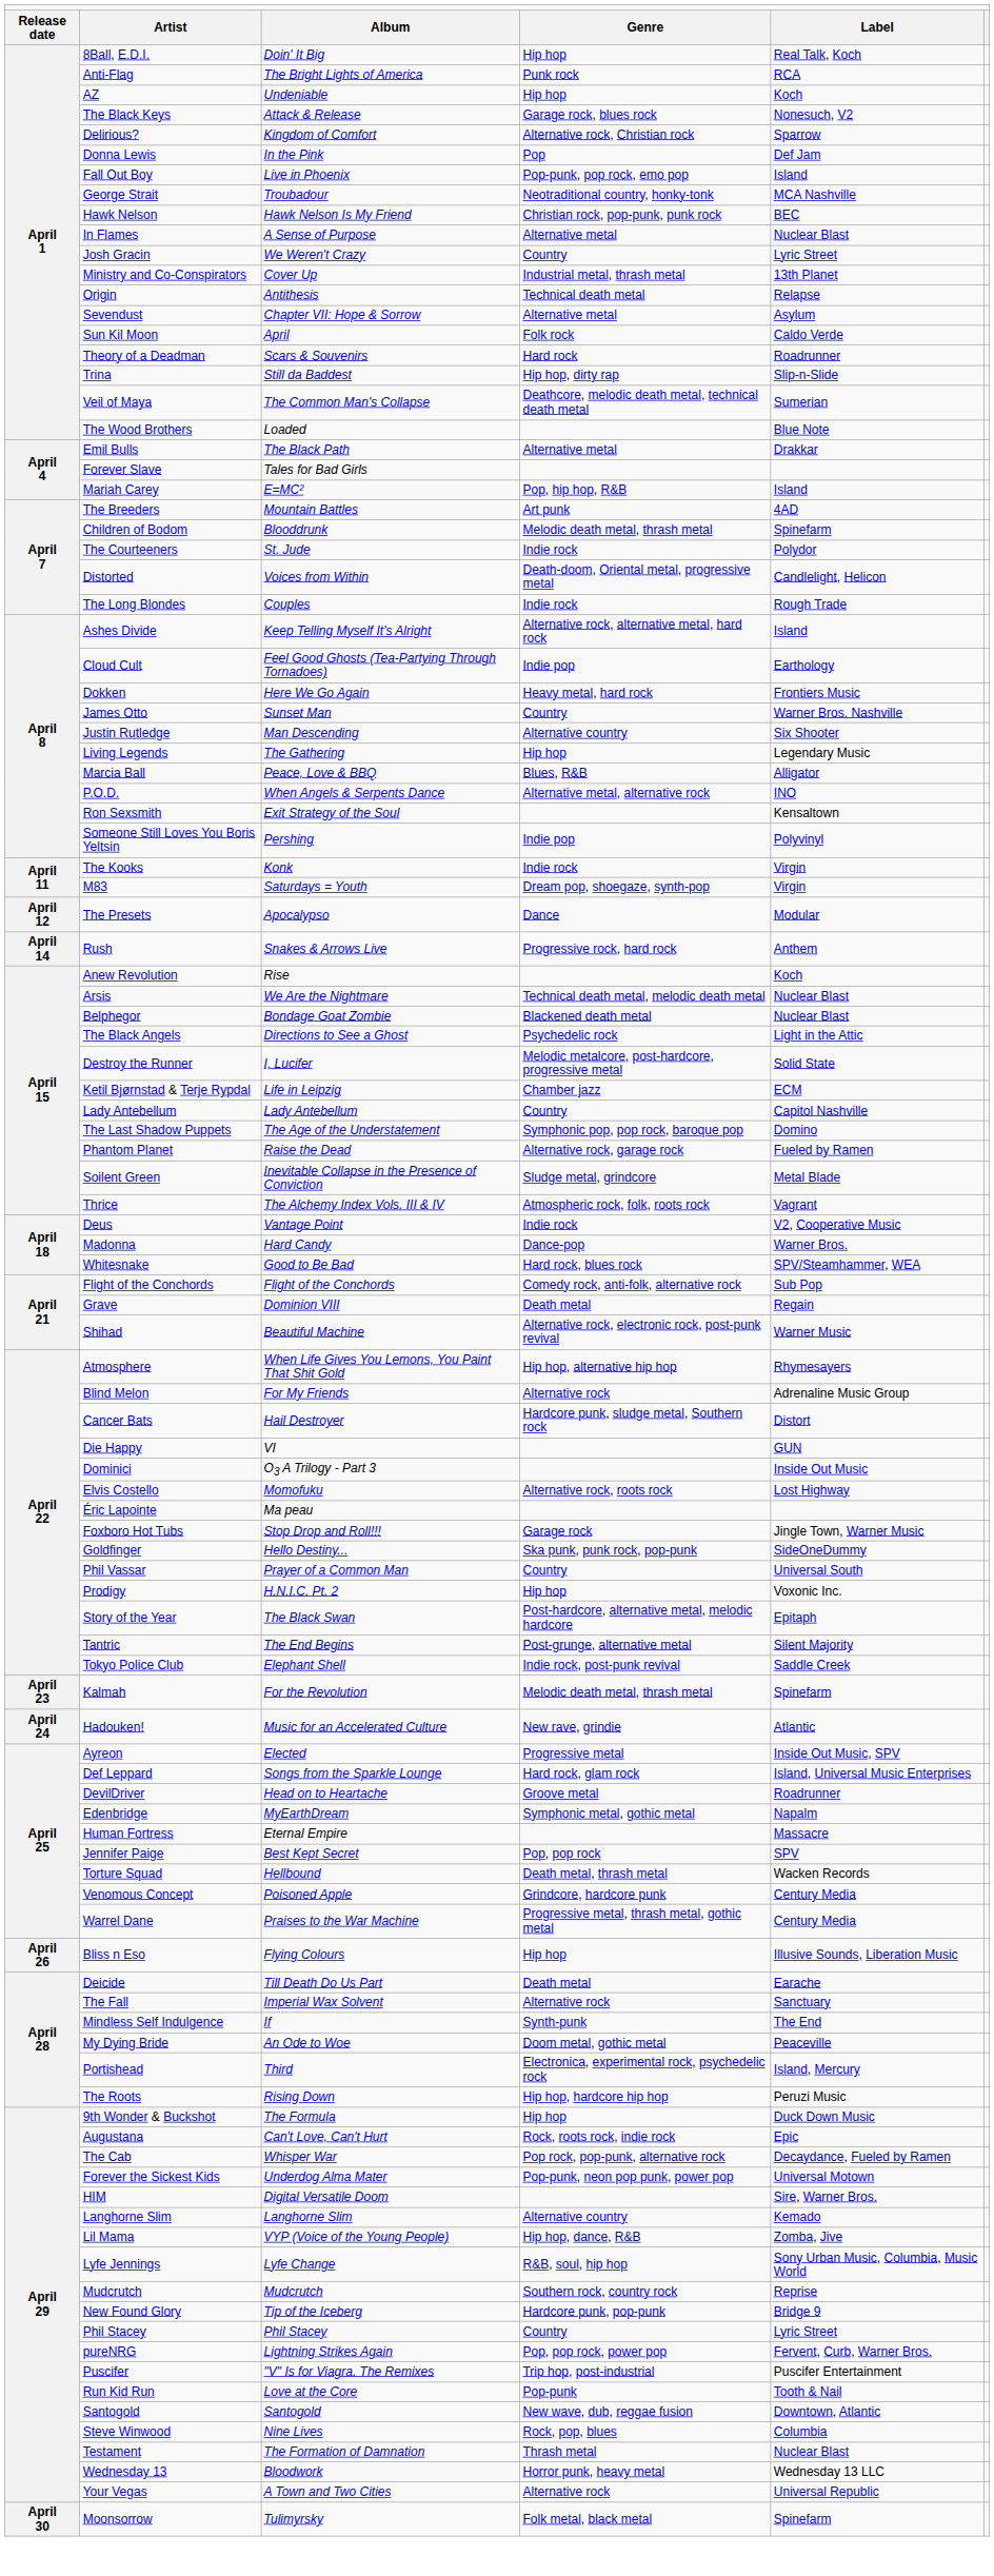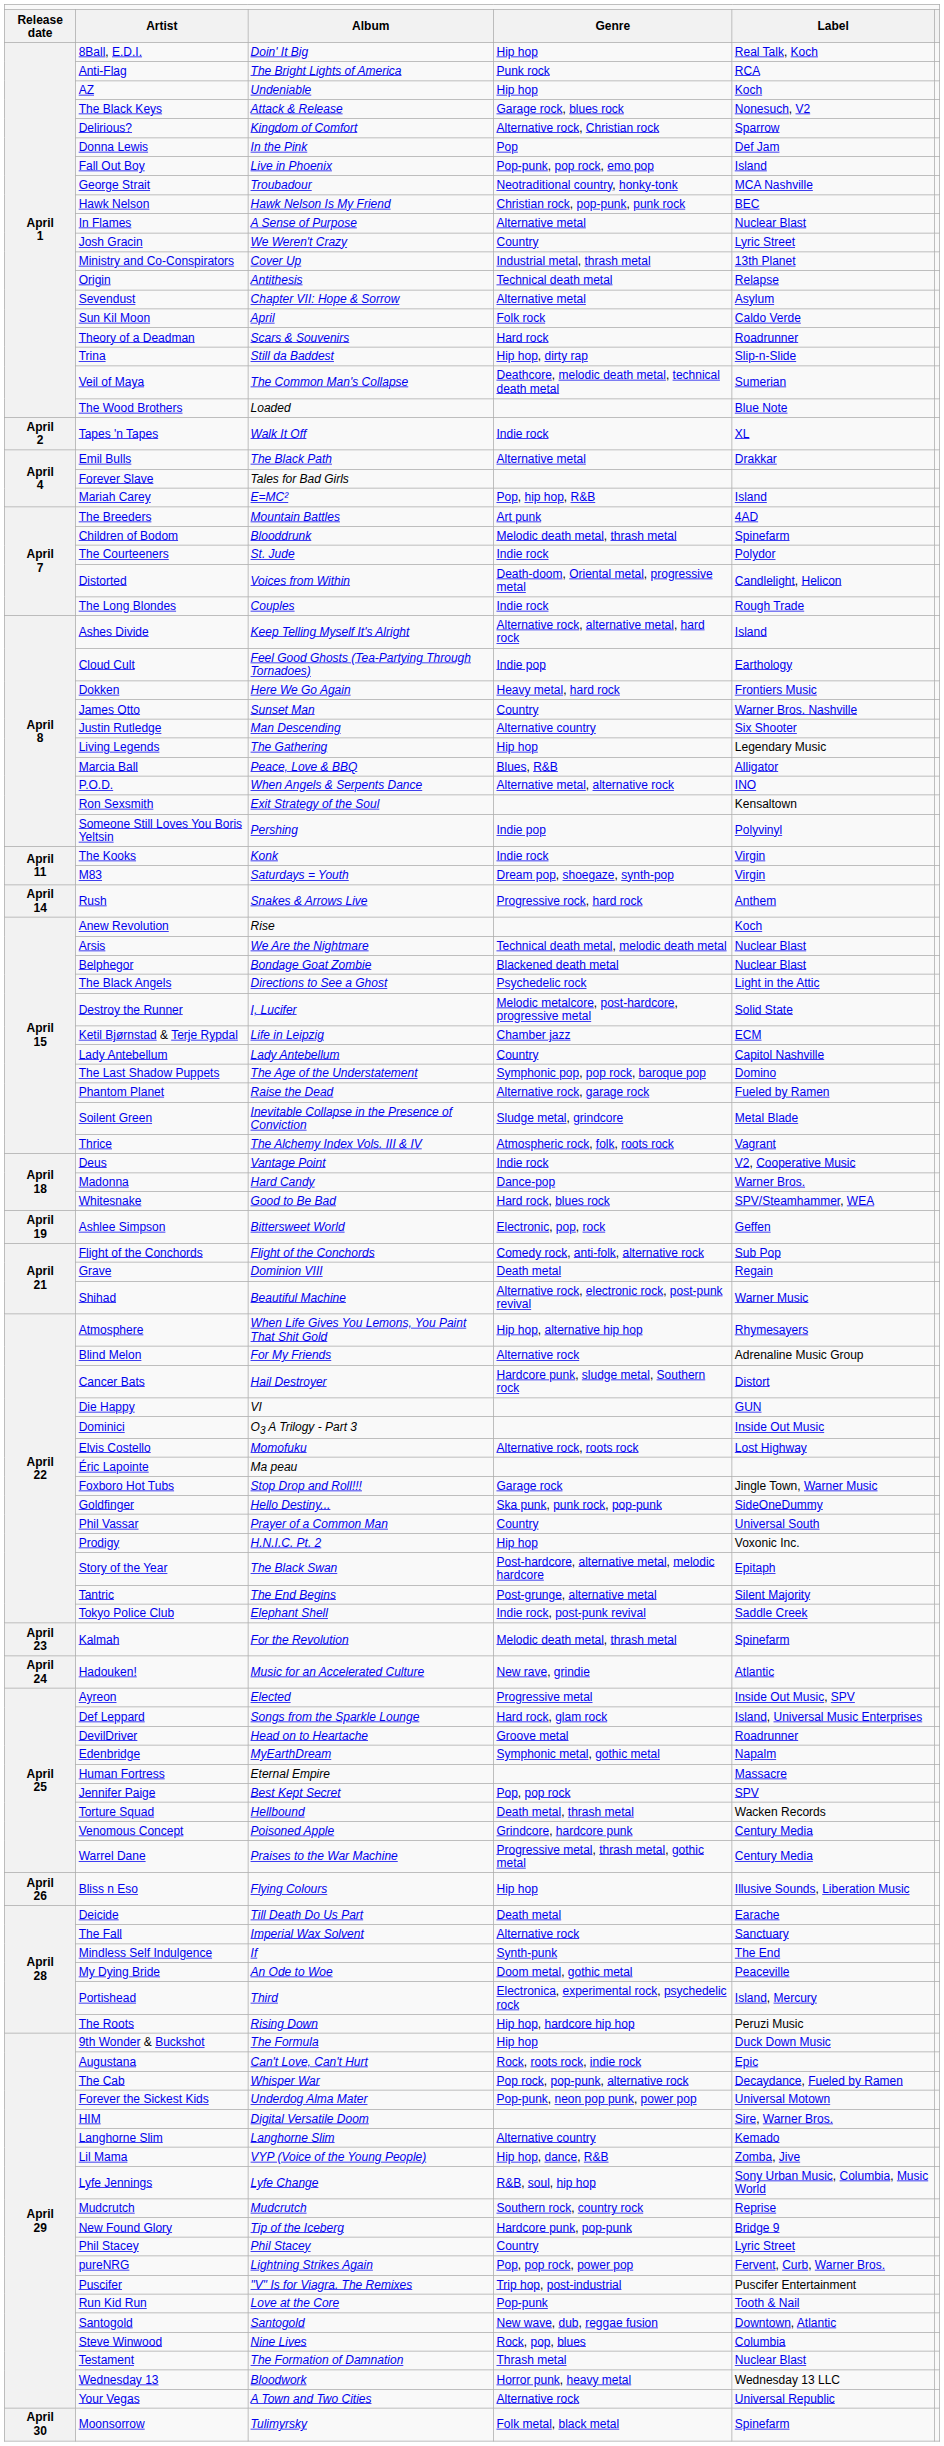+ row: April 2 | Tapes 'n Tapes | Walk It Off | Indie rock | XL
- row: April 12 | The Presets | Apocalypso | Dance | Modular
+ row: April 19 | Ashlee Simpson | Bittersweet World | Electronic, pop, rock | Geffen
